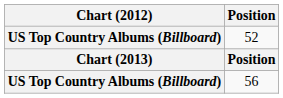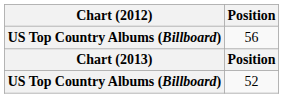rows swapped: 52 <-> 56
